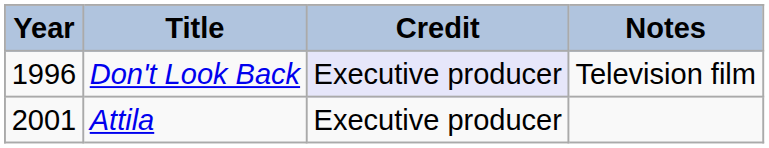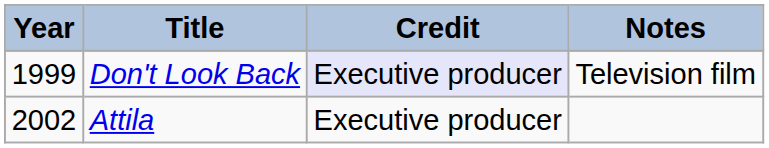Don't Look Back | Year: 1996 -> 1999
Attila | Year: 2001 -> 2002
